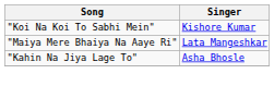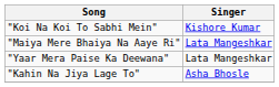+ row: "Yaar Mera Paise Ka Deewana" | Lata Mangeshkar
